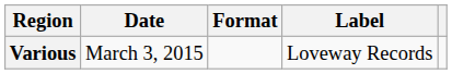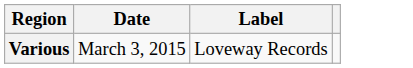- column: Format
